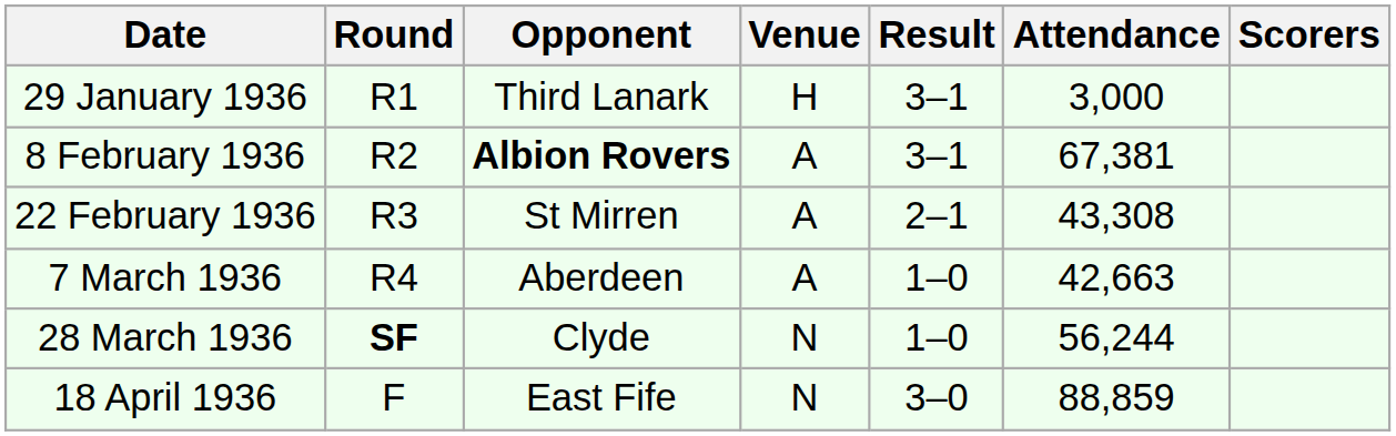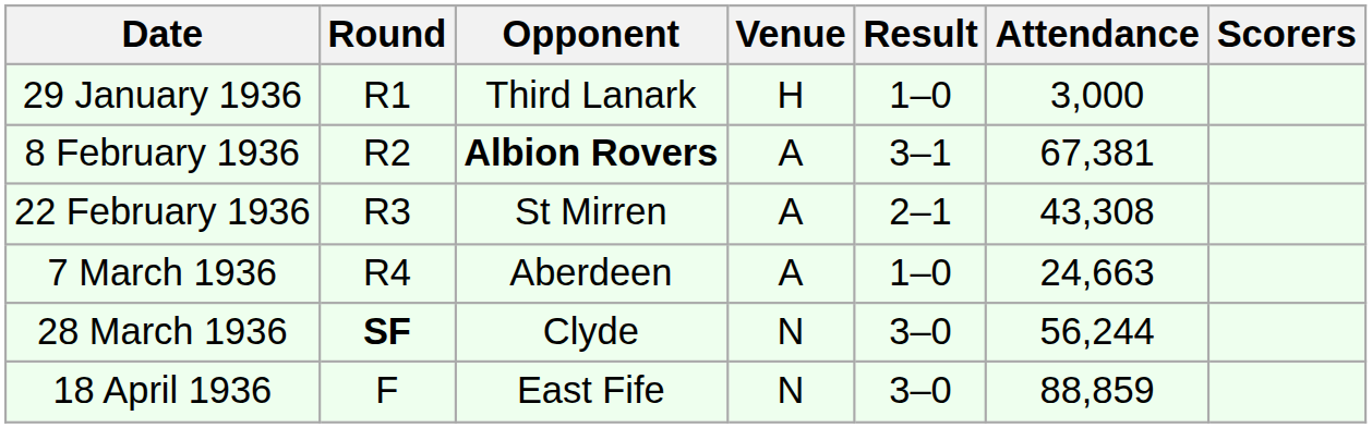29 January 1936 | Result: 3–1 -> 1–0
7 March 1936 | Attendance: 42,663 -> 24,663
28 March 1936 | Result: 1–0 -> 3–0
